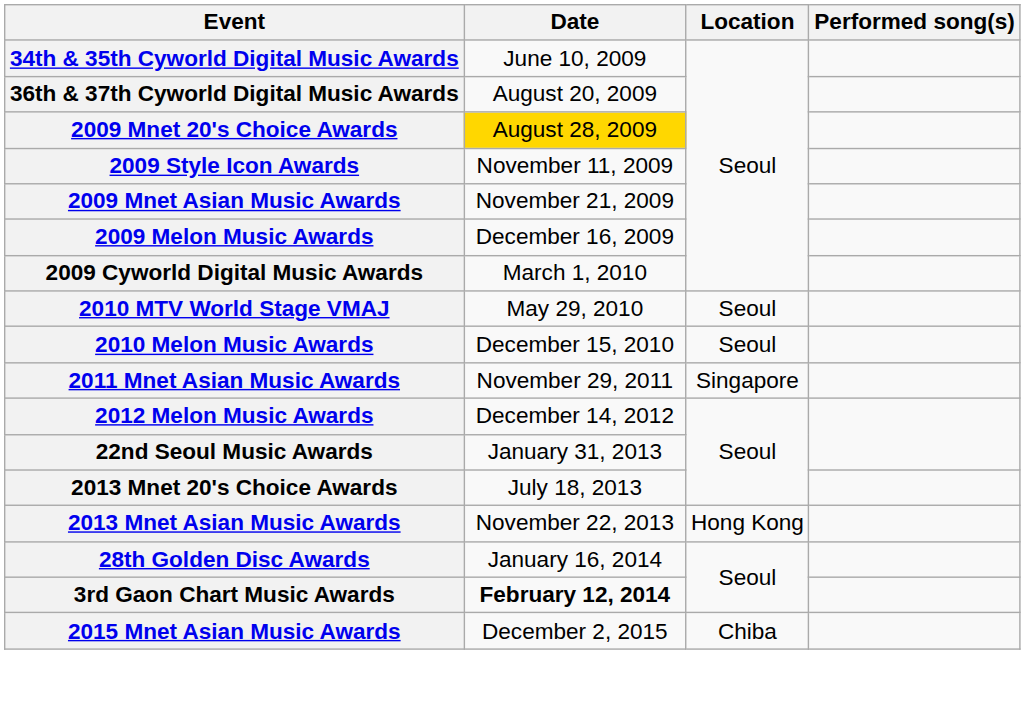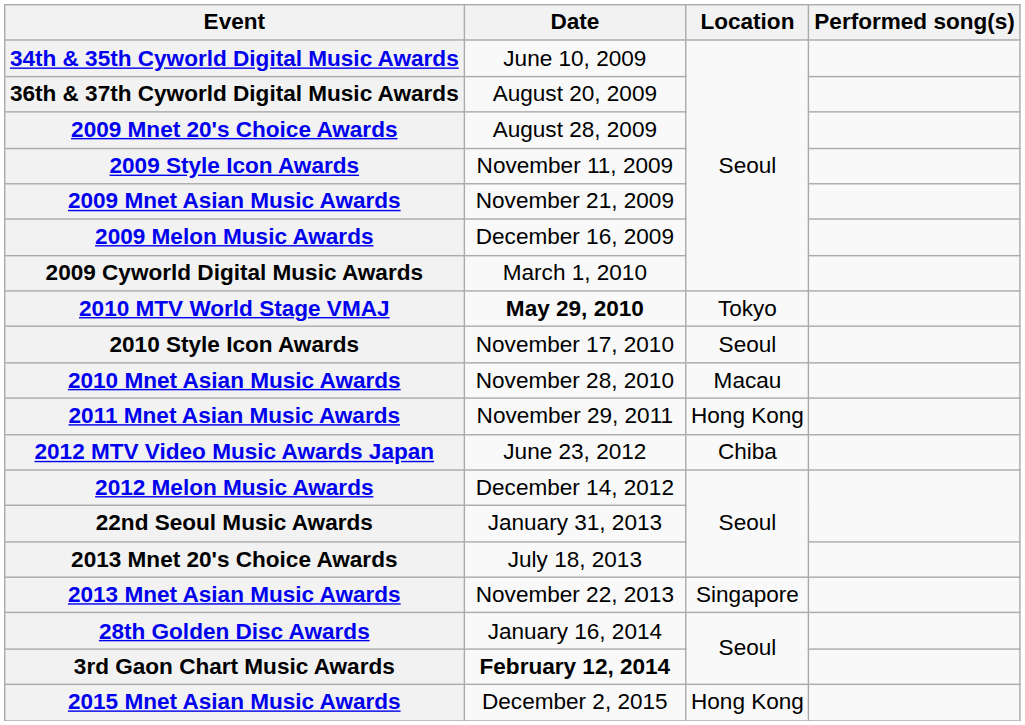2009 Mnet 20's Choice Awards | Date: gold background -> no background
2010 MTV World Stage VMAJ | Date: normal -> bold
2010 MTV World Stage VMAJ | Location: Seoul -> Tokyo
+ row: 2010 Style Icon Awards | November 17, 2010 | Seoul
+ row: 2010 Mnet Asian Music Awards | November 28, 2010 | Macau
- row: 2010 Melon Music Awards | December 15, 2010 | Seoul
2011 Mnet Asian Music Awards | Location: Singapore -> Hong Kong
+ row: 2012 MTV Video Music Awards Japan | June 23, 2012 | Chiba
2013 Mnet Asian Music Awards | Location: Hong Kong -> Singapore
2015 Mnet Asian Music Awards | Location: Chiba -> Hong Kong
